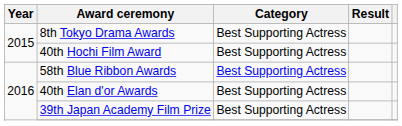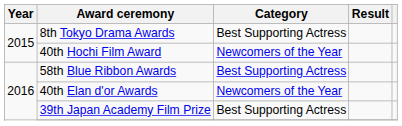40th Hochi Film Award | Category: Best Supporting Actress -> Newcomers of the Year
40th Elan d'or Awards | Category: Best Supporting Actress -> Newcomers of the Year
